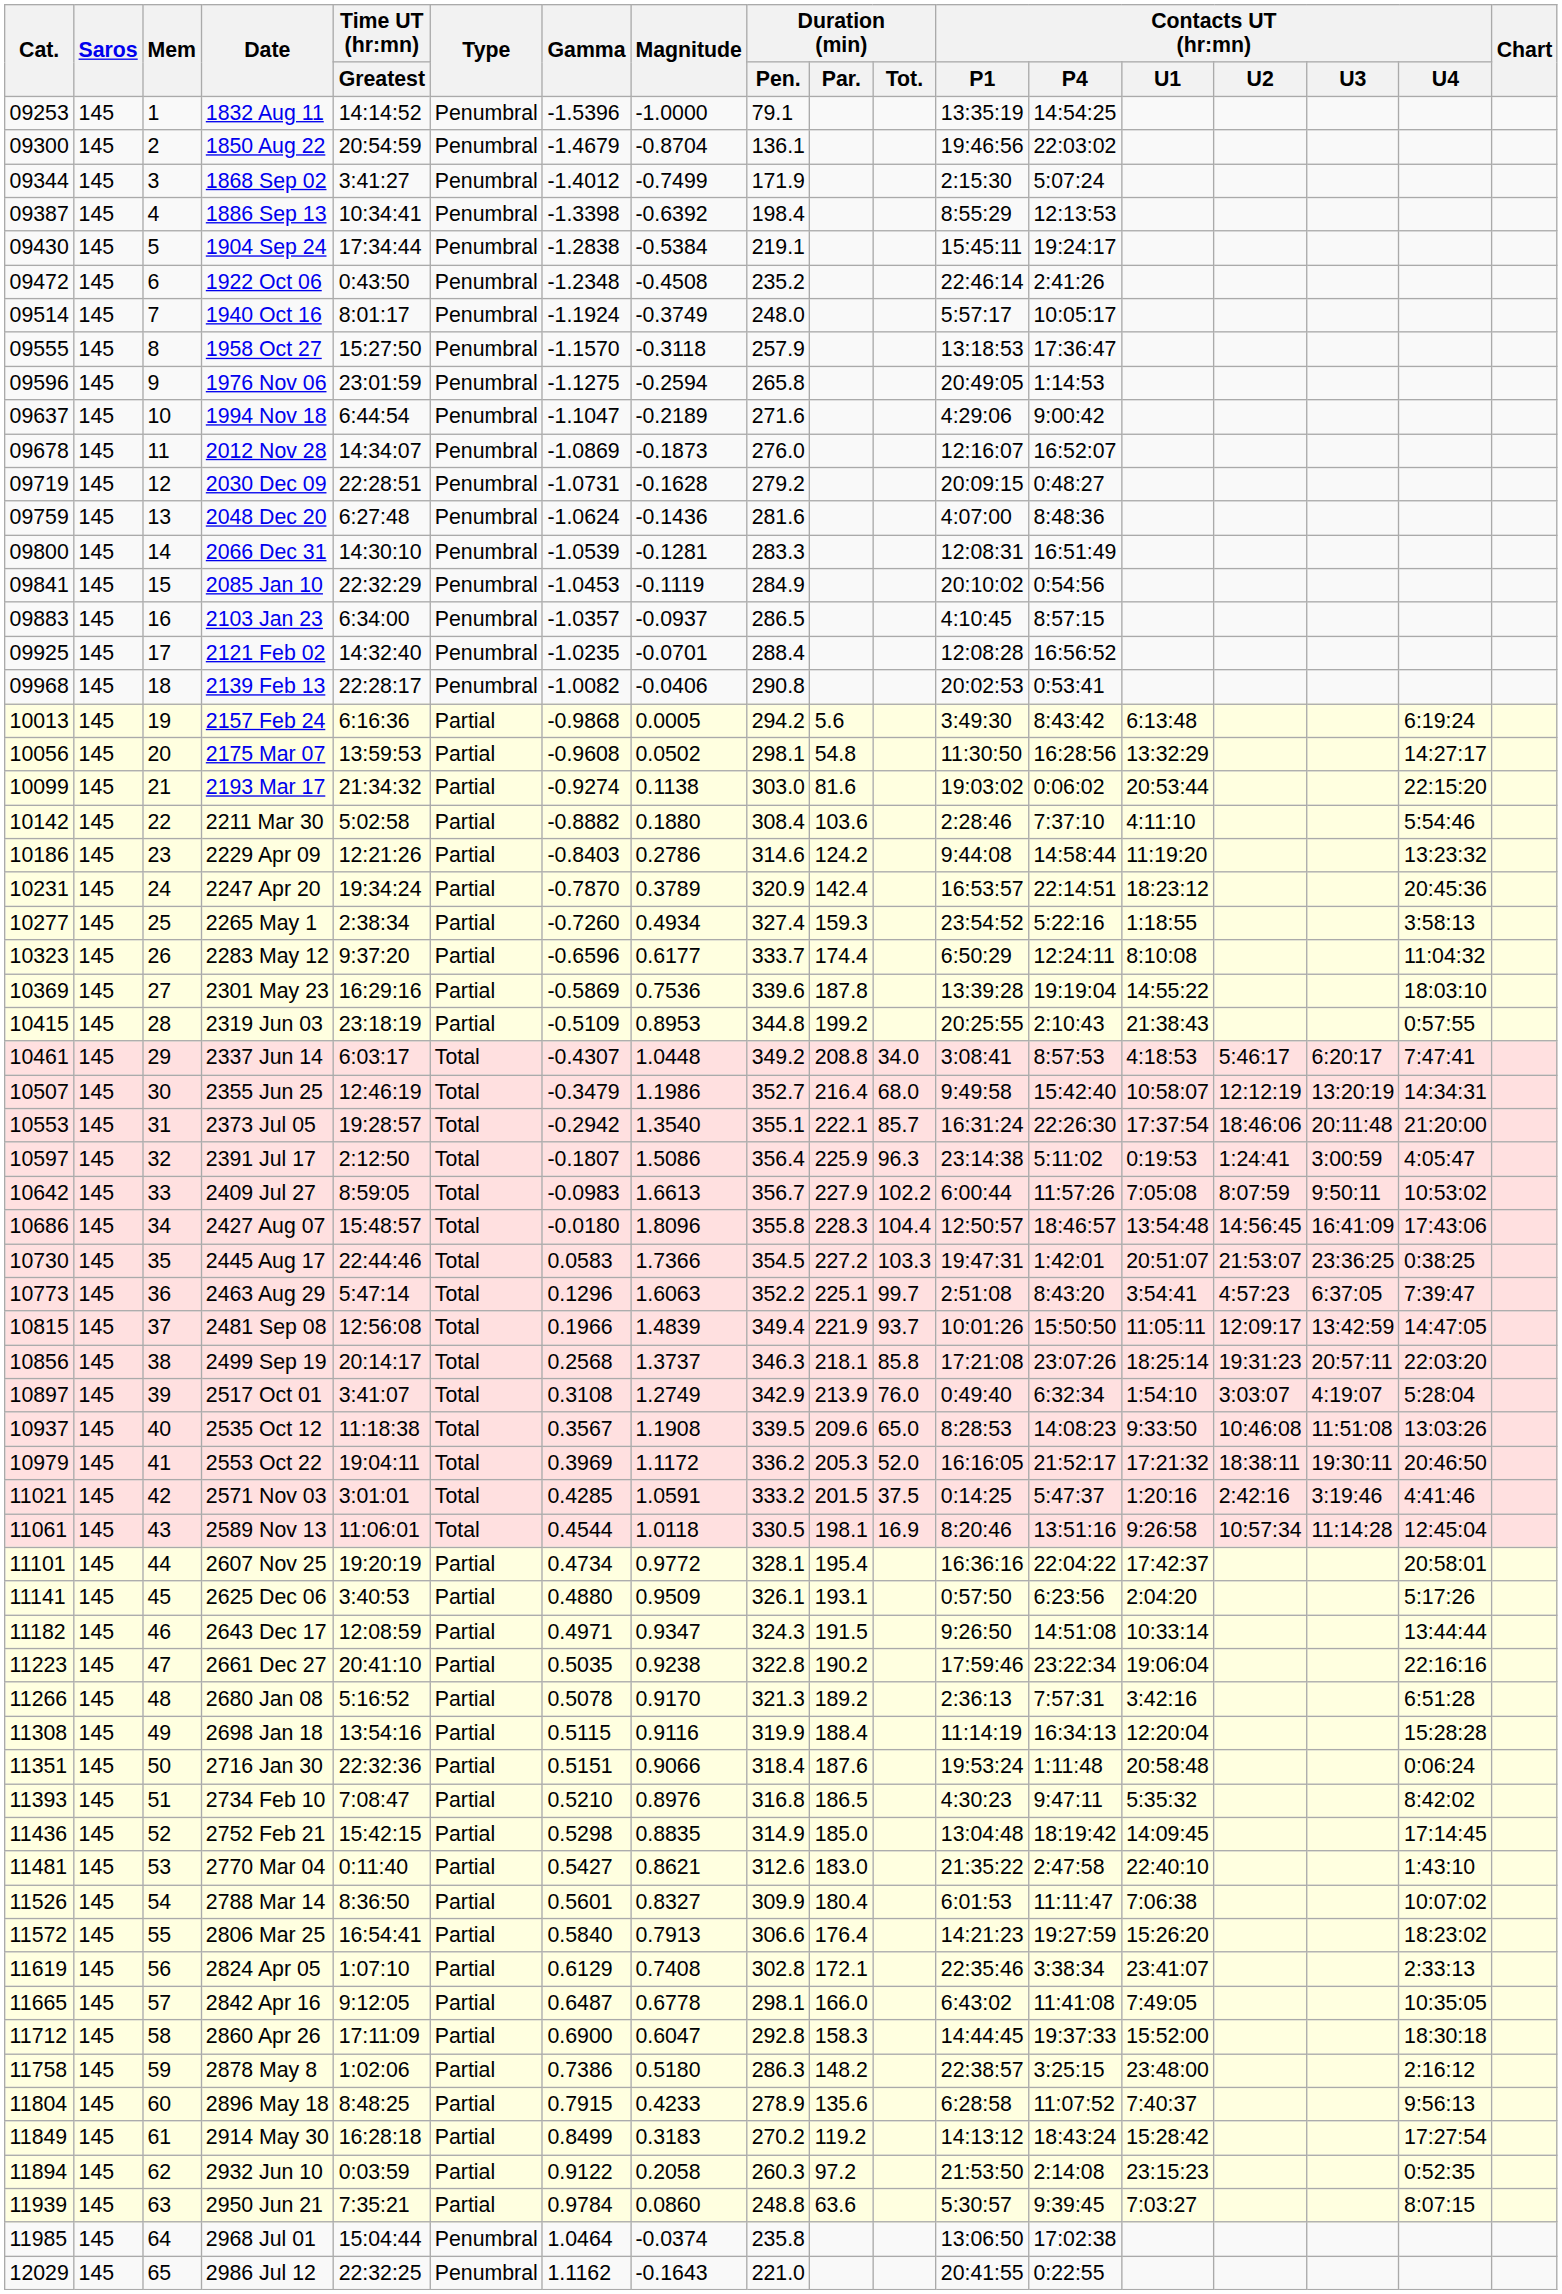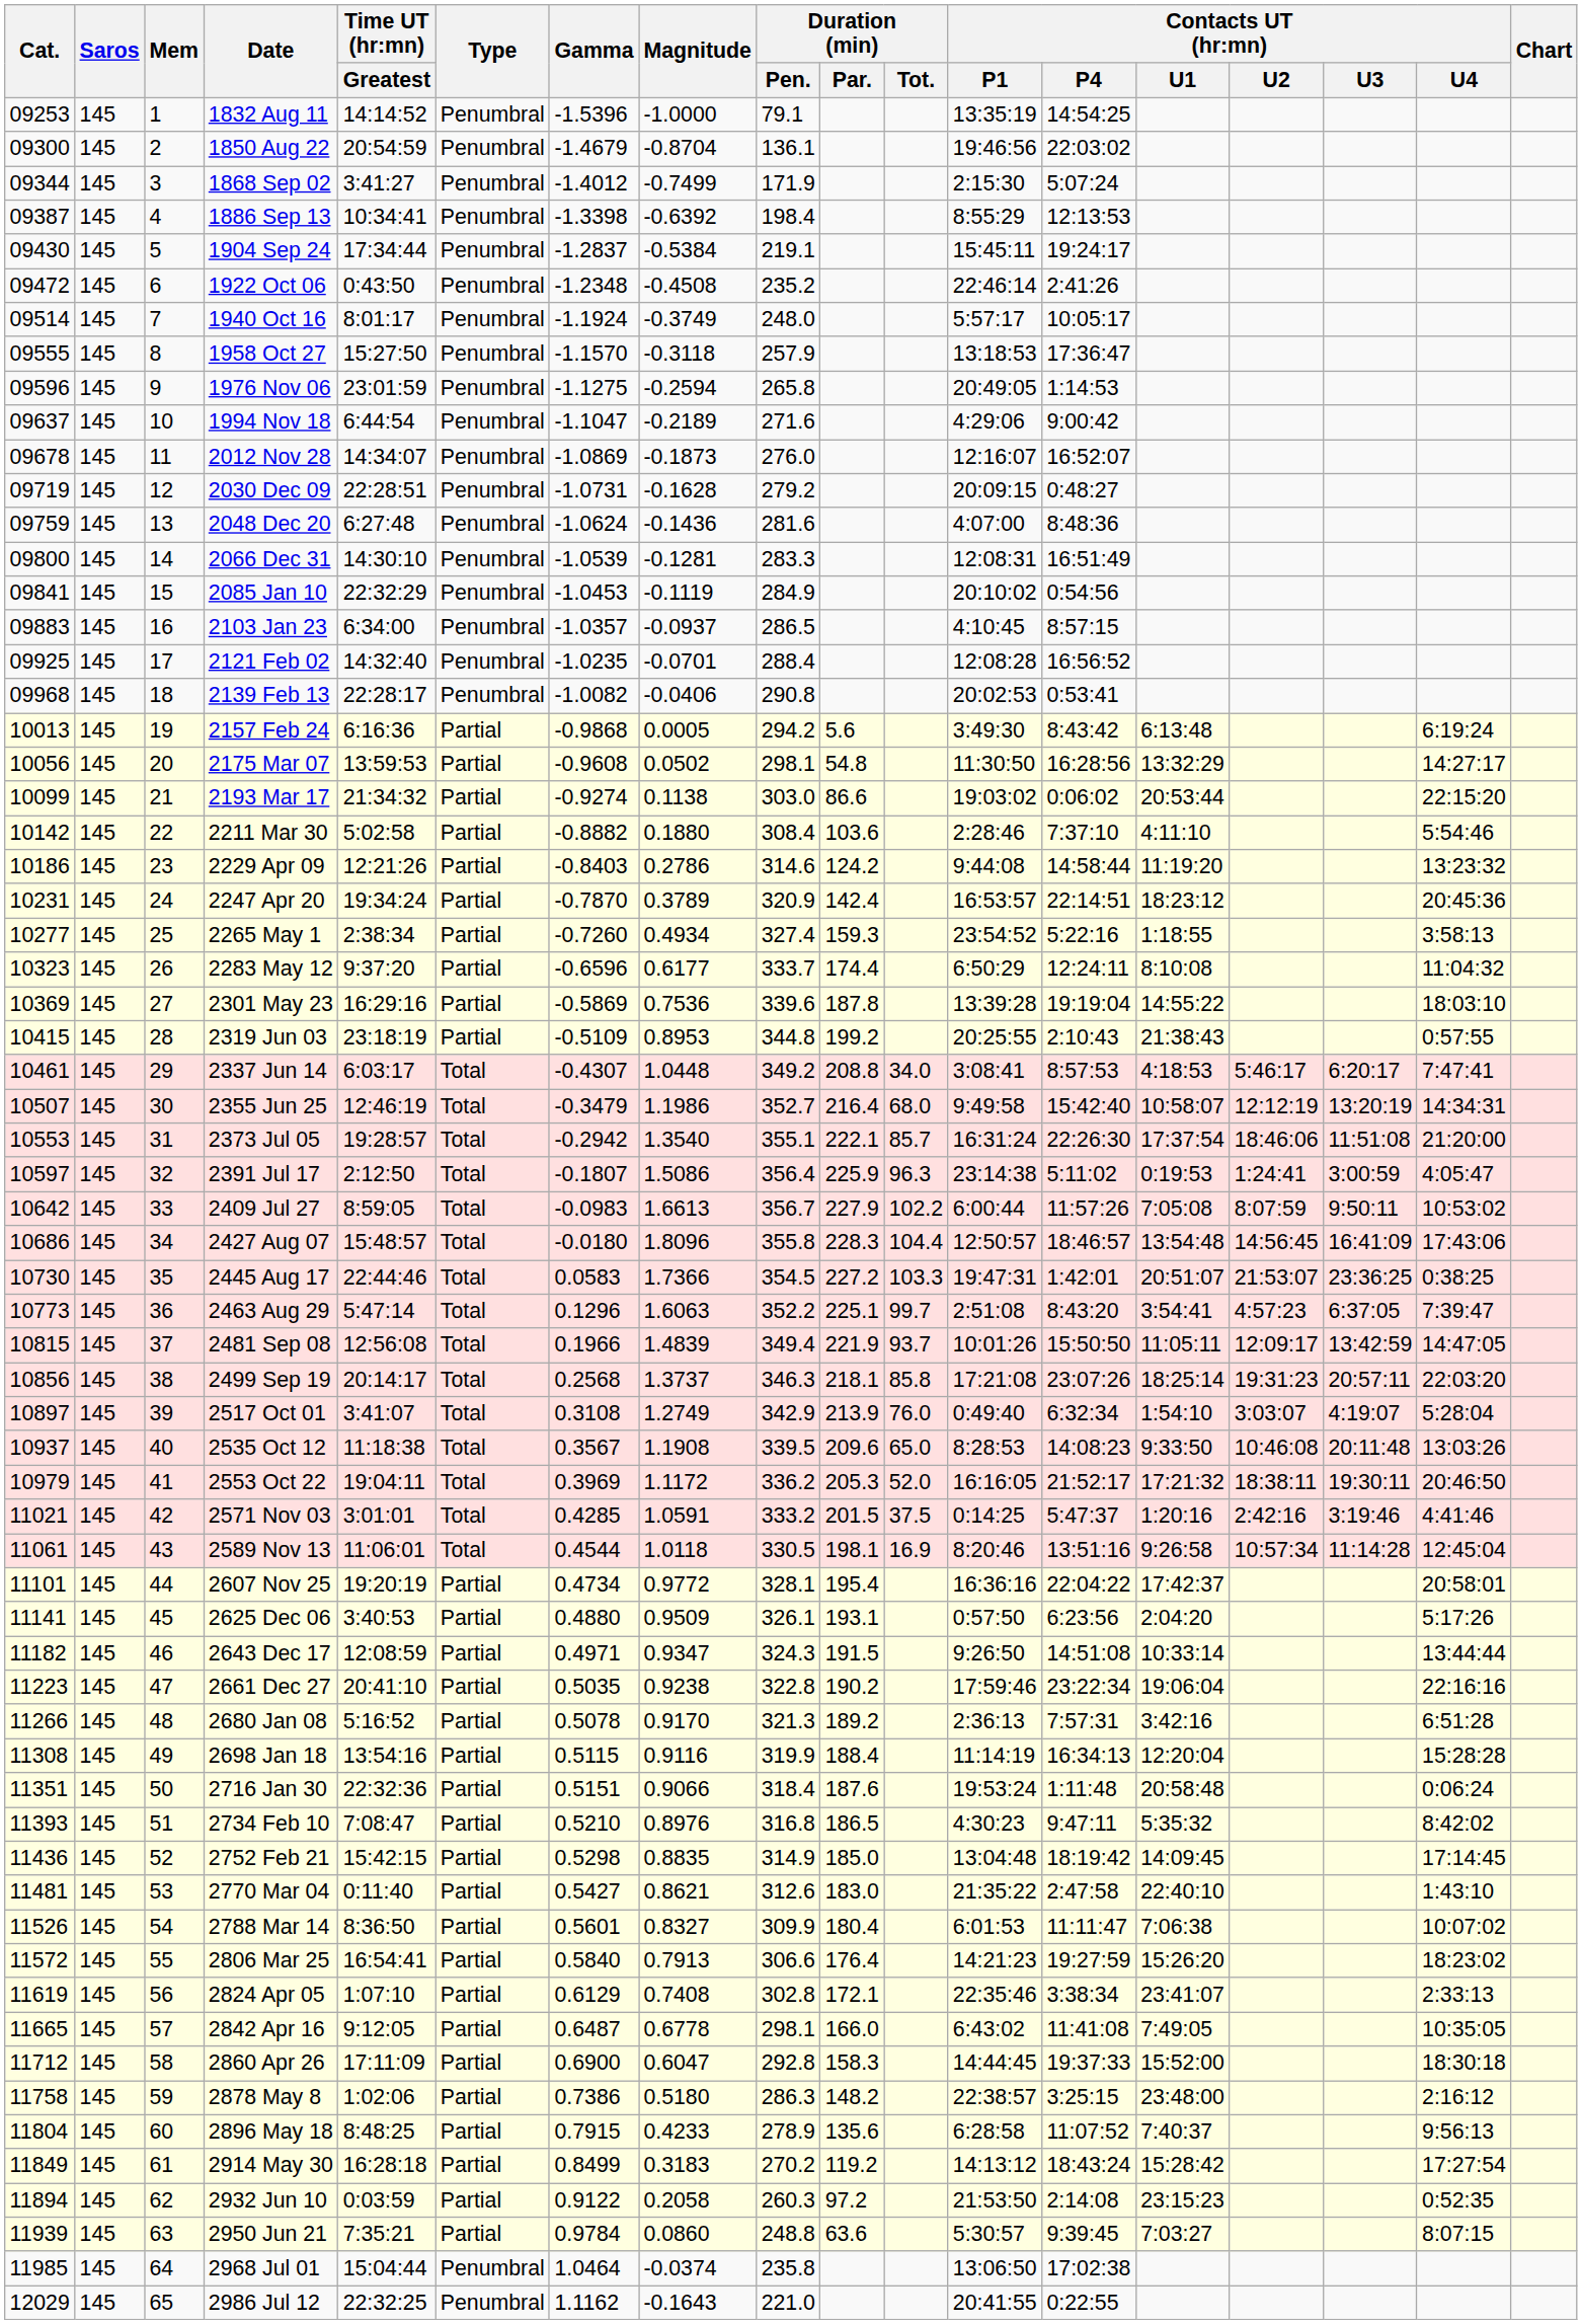1904 Sep 24 | Gamma: -1.2838 -> -1.2837
2193 Mar 17 | Duration (min) / Par.: 81.6 -> 86.6
2373 Jul 05 | Contacts UT (hr:mn) / U3: 20:11:48 -> 11:51:08
2535 Oct 12 | Contacts UT (hr:mn) / U3: 11:51:08 -> 20:11:48
